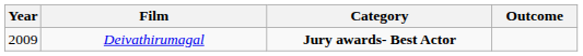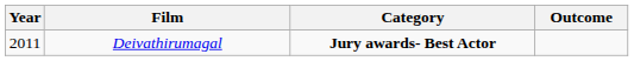Deivathirumagal | Year: 2009 -> 2011
